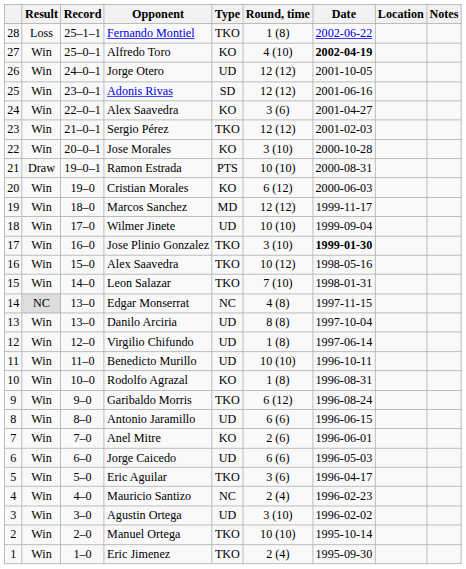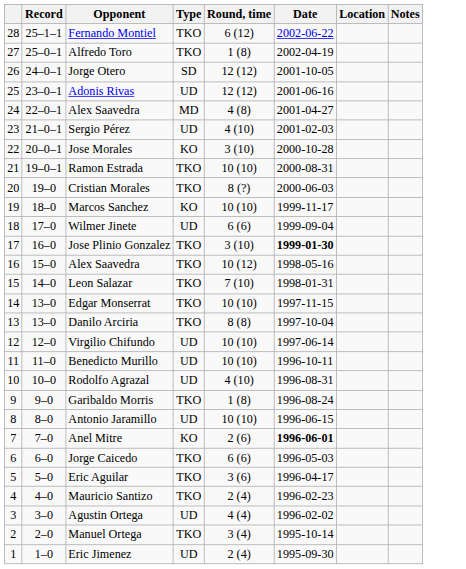- column: Result | Loss | Win | Win | Win | Win | Win | Win | Draw | Win | Win | Win | Win | Win | Win | NC | Win | Win | Win | Win | Win | Win | Win | Win | Win | Win | Win | Win | Win
Fernando Montiel | Round, time: 1 (8) -> 6 (12)
Alfredo Toro | Type: KO -> TKO
Alfredo Toro | Round, time: 4 (10) -> 1 (8)
Alfredo Toro | Date: bold -> normal
Jorge Otero | Type: UD -> SD
Adonis Rivas | Type: SD -> UD
24 / Alex Saavedra | Type: KO -> MD
24 / Alex Saavedra | Round, time: 3 (6) -> 4 (8)
Sergio Pérez | Type: TKO -> UD
Sergio Pérez | Round, time: 12 (12) -> 4 (10)
Ramon Estrada | Type: PTS -> TKO
Cristian Morales | Type: KO -> TKO
Cristian Morales | Round, time: 6 (12) -> 8 (?)
Marcos Sanchez | Type: MD -> KO
Marcos Sanchez | Round, time: 12 (12) -> 10 (10)
Wilmer Jinete | Round, time: 10 (10) -> 6 (6)
Edgar Monserrat | Type: NC -> TKO
Edgar Monserrat | Round, time: 4 (8) -> 10 (10)
Danilo Arciria | Type: UD -> TKO
Virgilio Chifundo | Round, time: 1 (8) -> 10 (10)
Rodolfo Agrazal | Type: KO -> UD
Rodolfo Agrazal | Round, time: 1 (8) -> 4 (10)
Garibaldo Morris | Round, time: 6 (12) -> 1 (8)
Antonio Jaramillo | Round, time: 6 (6) -> 10 (10)
Anel Mitre | Date: normal -> bold
Jorge Caicedo | Type: UD -> TKO
Mauricio Santizo | Type: NC -> TKO
Agustin Ortega | Round, time: 3 (10) -> 4 (4)
Manuel Ortega | Round, time: 10 (10) -> 3 (4)
Eric Jimenez | Type: TKO -> UD
